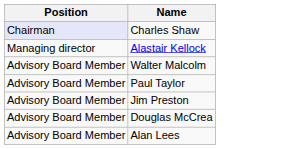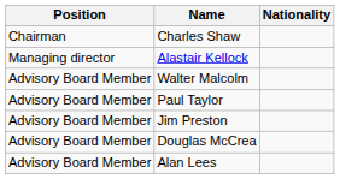+ column: Nationality
Charles Shaw | Position: lavender background -> no background
